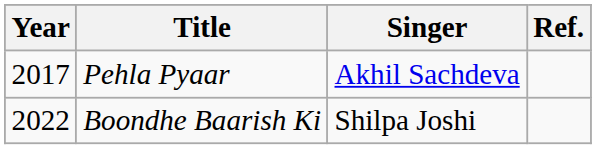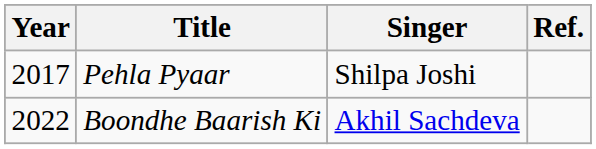Pehla Pyaar | Singer: Akhil Sachdeva -> Shilpa Joshi
Boondhe Baarish Ki | Singer: Shilpa Joshi -> Akhil Sachdeva
